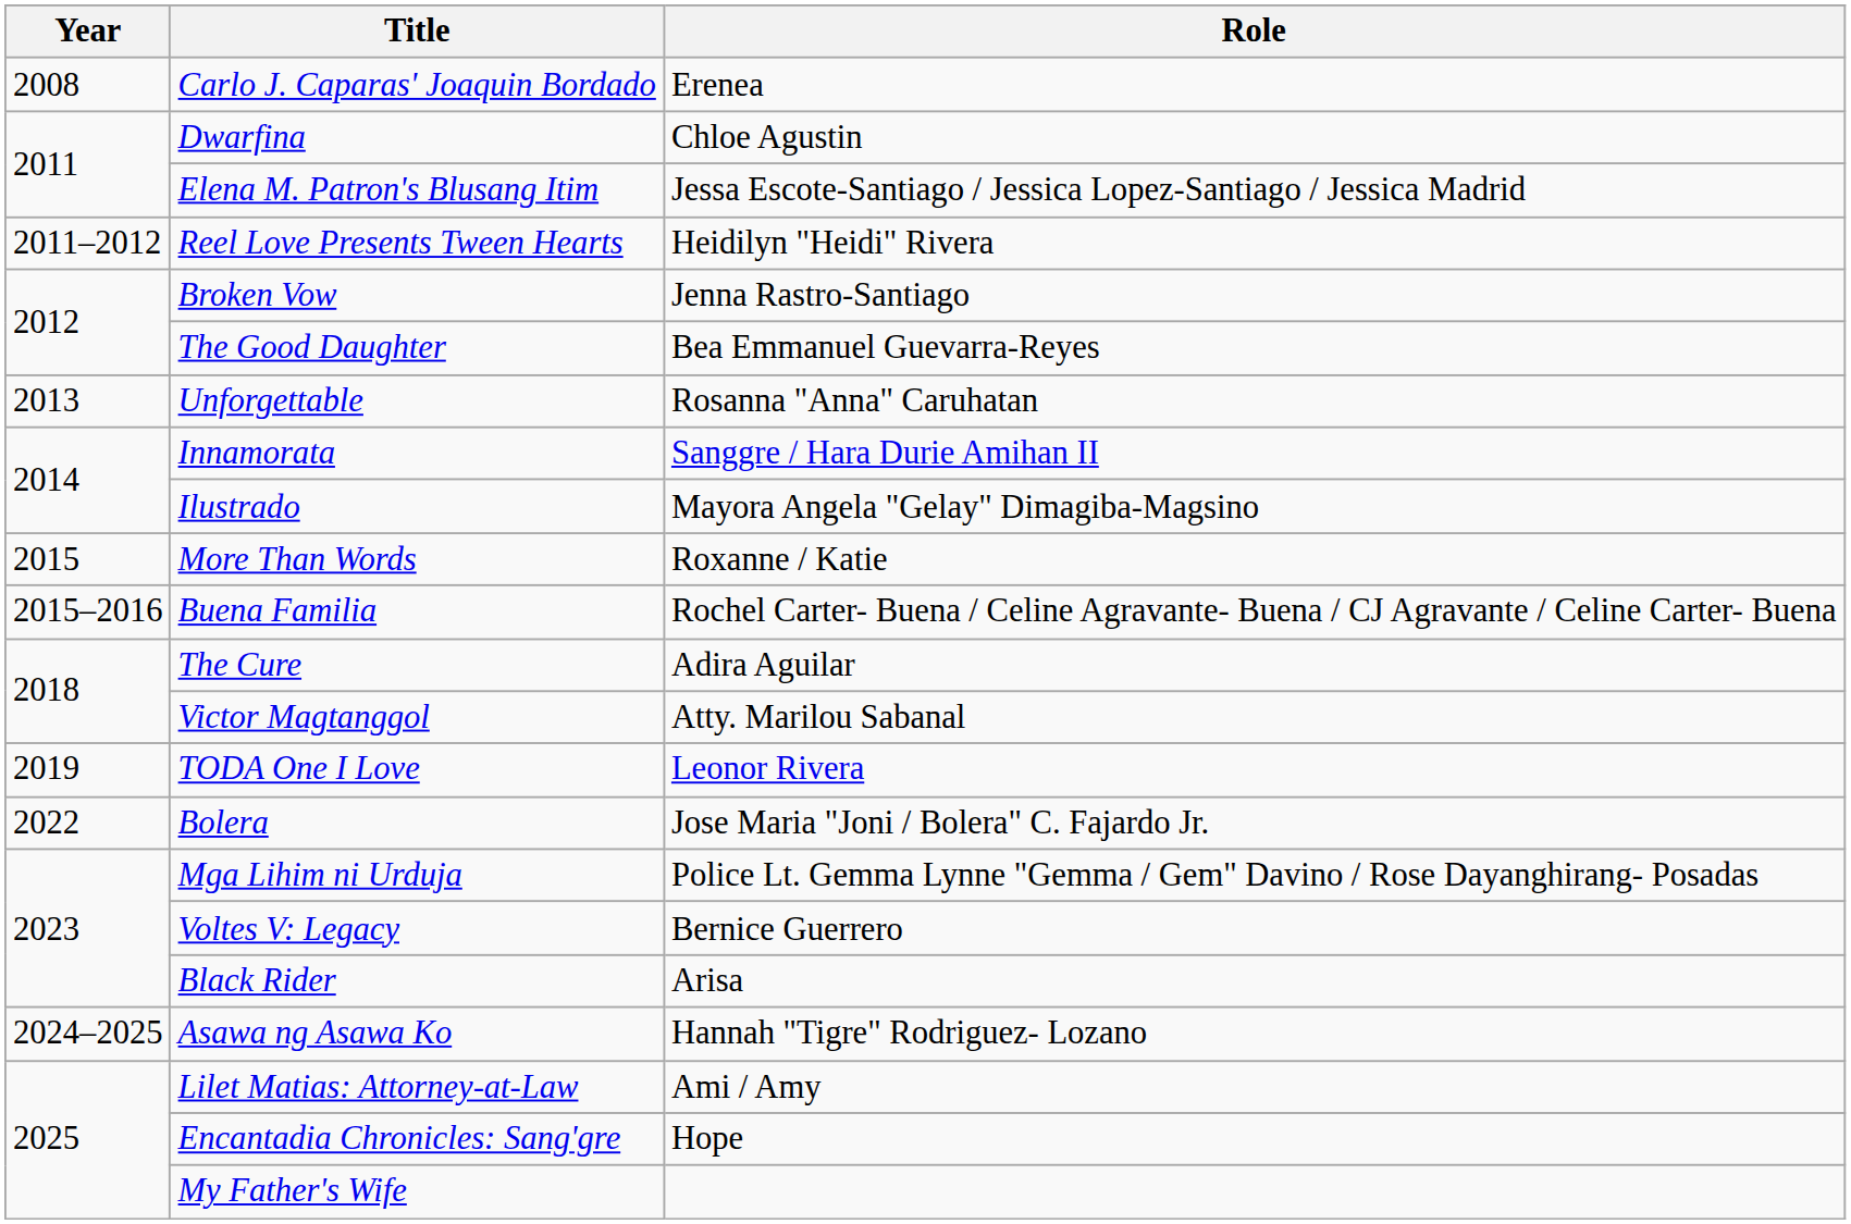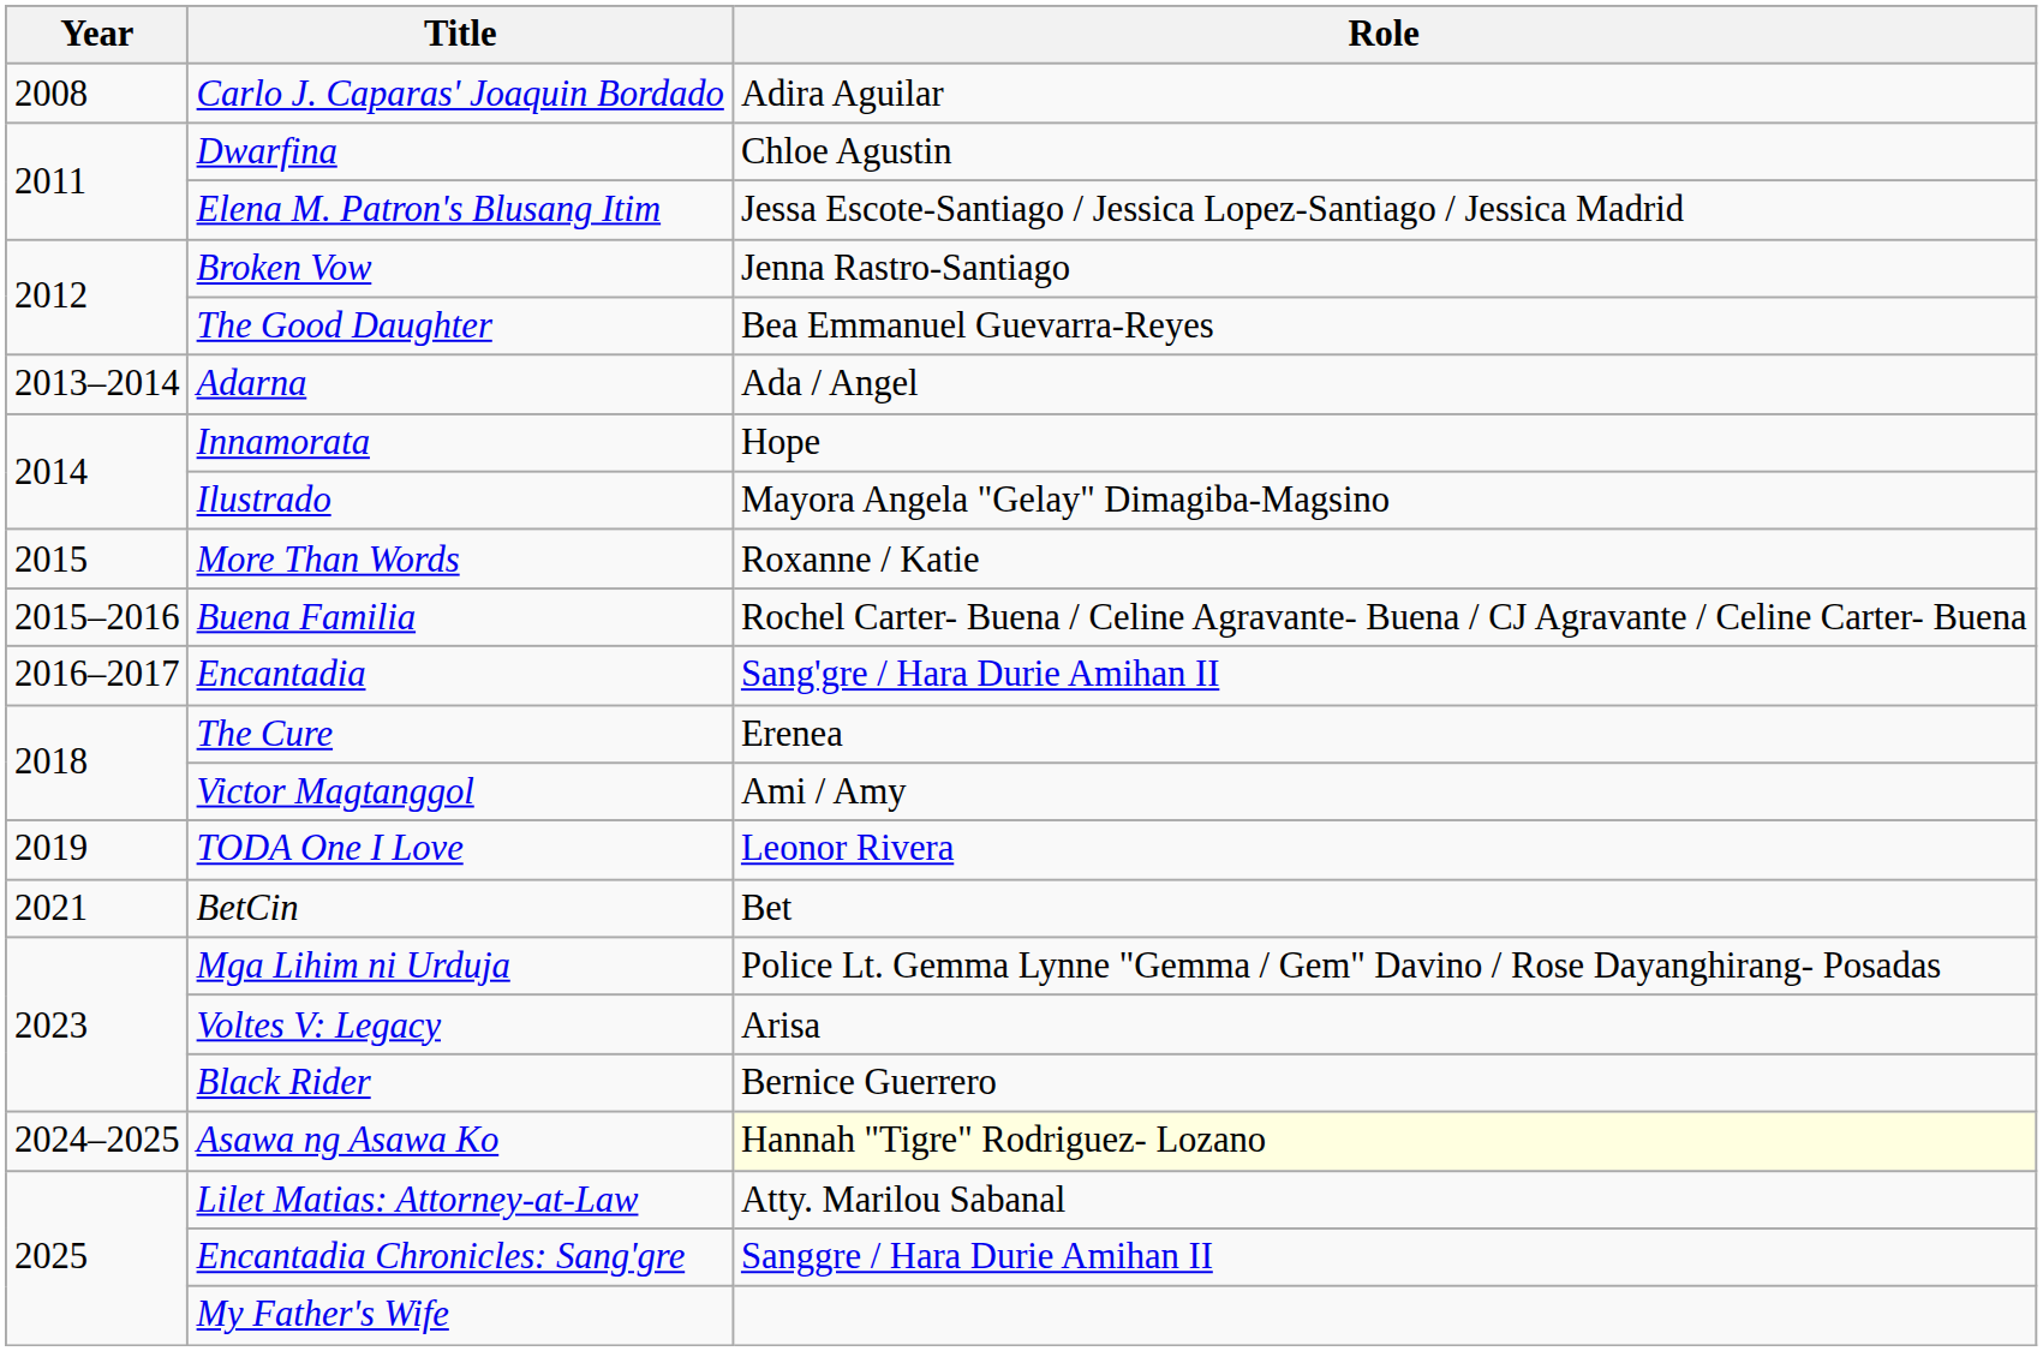Carlo J. Caparas' Joaquin Bordado | Role: Erenea -> Adira Aguilar
- row: 2011–2012 | Reel Love Presents Tween Hearts | Heidilyn "Heidi" Rivera
- row: 2013 | Unforgettable | Rosanna "Anna" Caruhatan
+ row: 2013–2014 | Adarna | Ada / Angel
Innamorata | Role: Sanggre / Hara Durie Amihan II -> Hope
+ row: 2016–2017 | Encantadia | Sang'gre / Hara Durie Amihan II
The Cure | Role: Adira Aguilar -> Erenea
Victor Magtanggol | Role: Atty. Marilou Sabanal -> Ami / Amy
+ row: 2021 | BetCin | Bet
- row: 2022 | Bolera | Jose Maria "Joni / Bolera" C. Fajardo Jr.
Voltes V: Legacy | Role: Bernice Guerrero -> Arisa
Black Rider | Role: Arisa -> Bernice Guerrero
Asawa ng Asawa Ko | Role: no background -> lightyellow background
Lilet Matias: Attorney-at-Law | Role: Ami / Amy -> Atty. Marilou Sabanal
Encantadia Chronicles: Sang'gre | Role: Hope -> Sanggre / Hara Durie Amihan II
